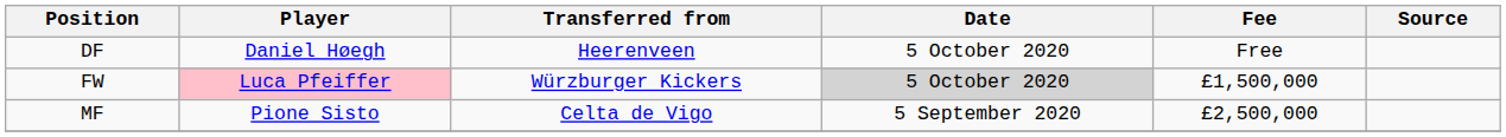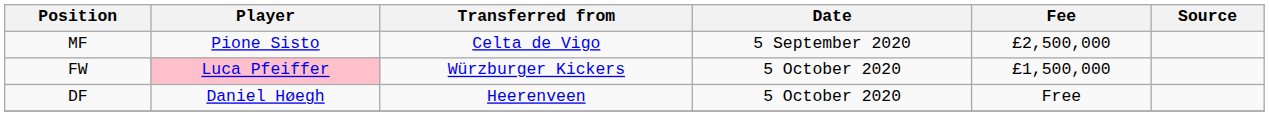rows swapped: MF <-> DF
FW | Date: lightgrey background -> no background
